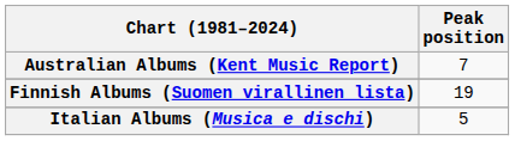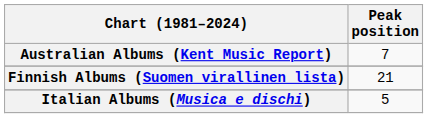Finnish Albums (Suomen virallinen lista) | Peak position: 19 -> 21
